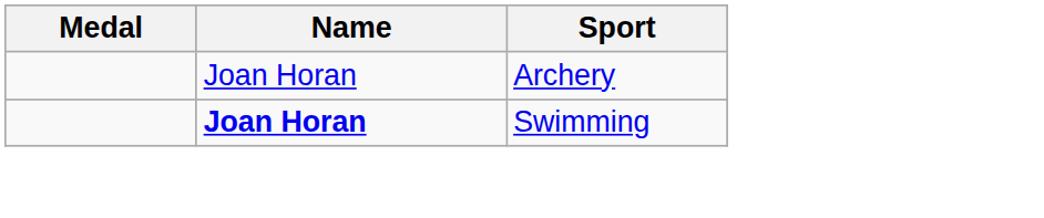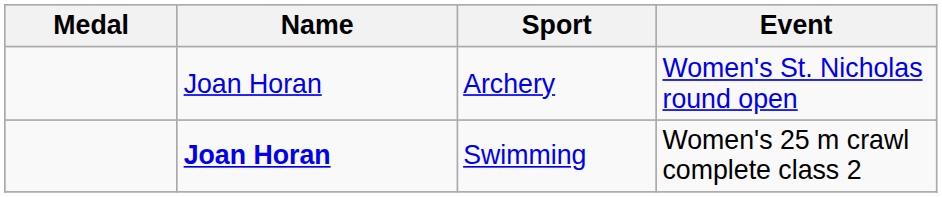+ column: Event | Women's St. Nicholas round open | Women's 25 m crawl complete class 2
